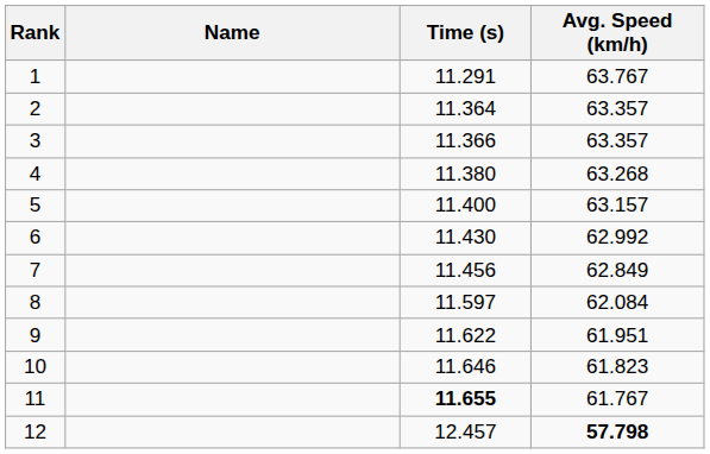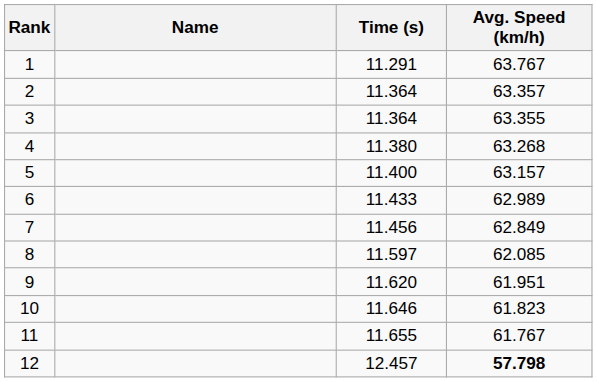3 | Time (s): 11.366 -> 11.364
3 | Avg. Speed (km/h): 63.357 -> 63.355
6 | Time (s): 11.430 -> 11.433
6 | Avg. Speed (km/h): 62.992 -> 62.989
8 | Avg. Speed (km/h): 62.084 -> 62.085
9 | Time (s): 11.622 -> 11.620
11 | Time (s): bold -> normal
